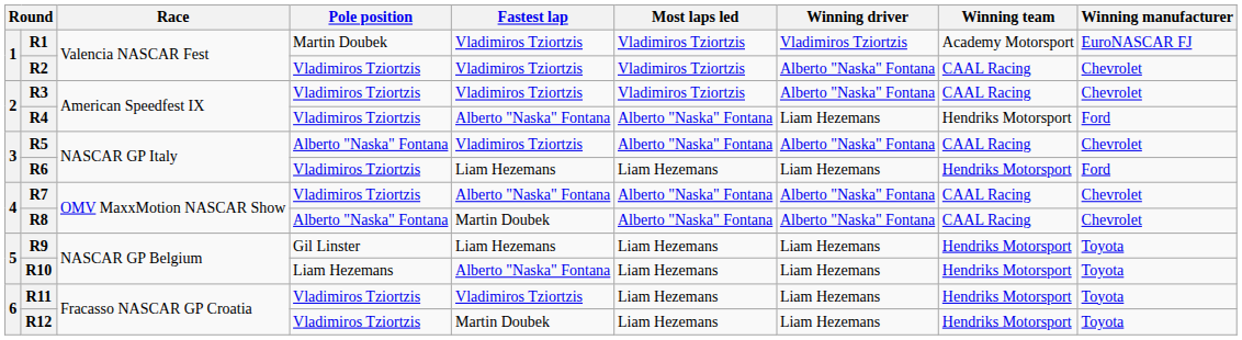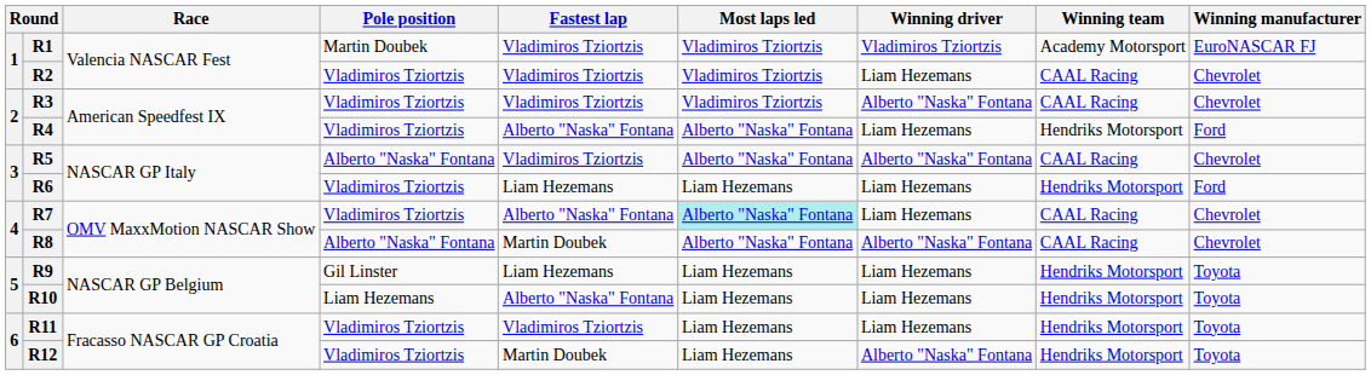R2 | Winning driver: Alberto "Naska" Fontana -> Liam Hezemans
R7 | Most laps led: no background -> paleturquoise background
R7 | Winning driver: Alberto "Naska" Fontana -> Liam Hezemans
R12 | Winning driver: Liam Hezemans -> Alberto "Naska" Fontana
